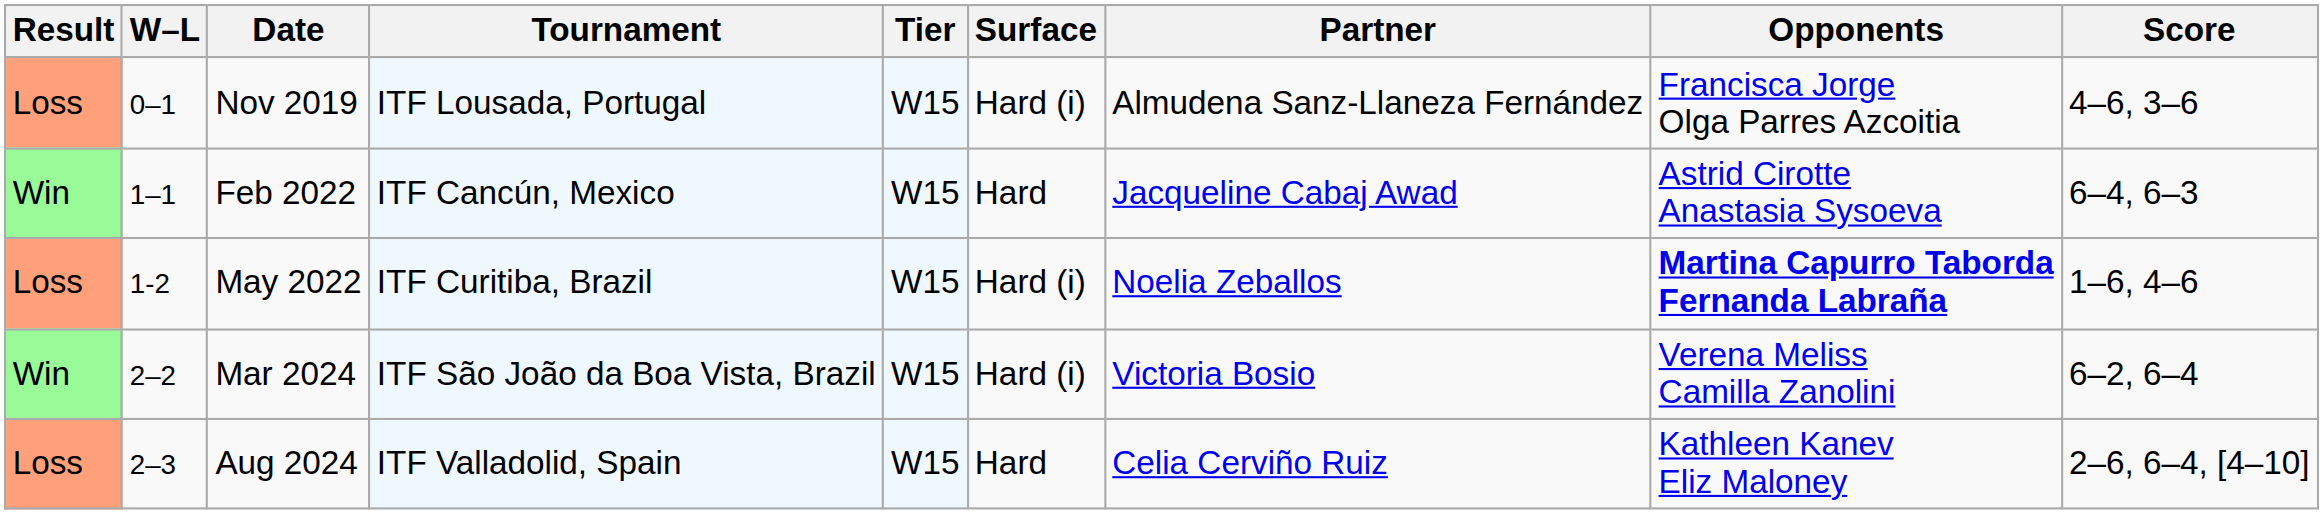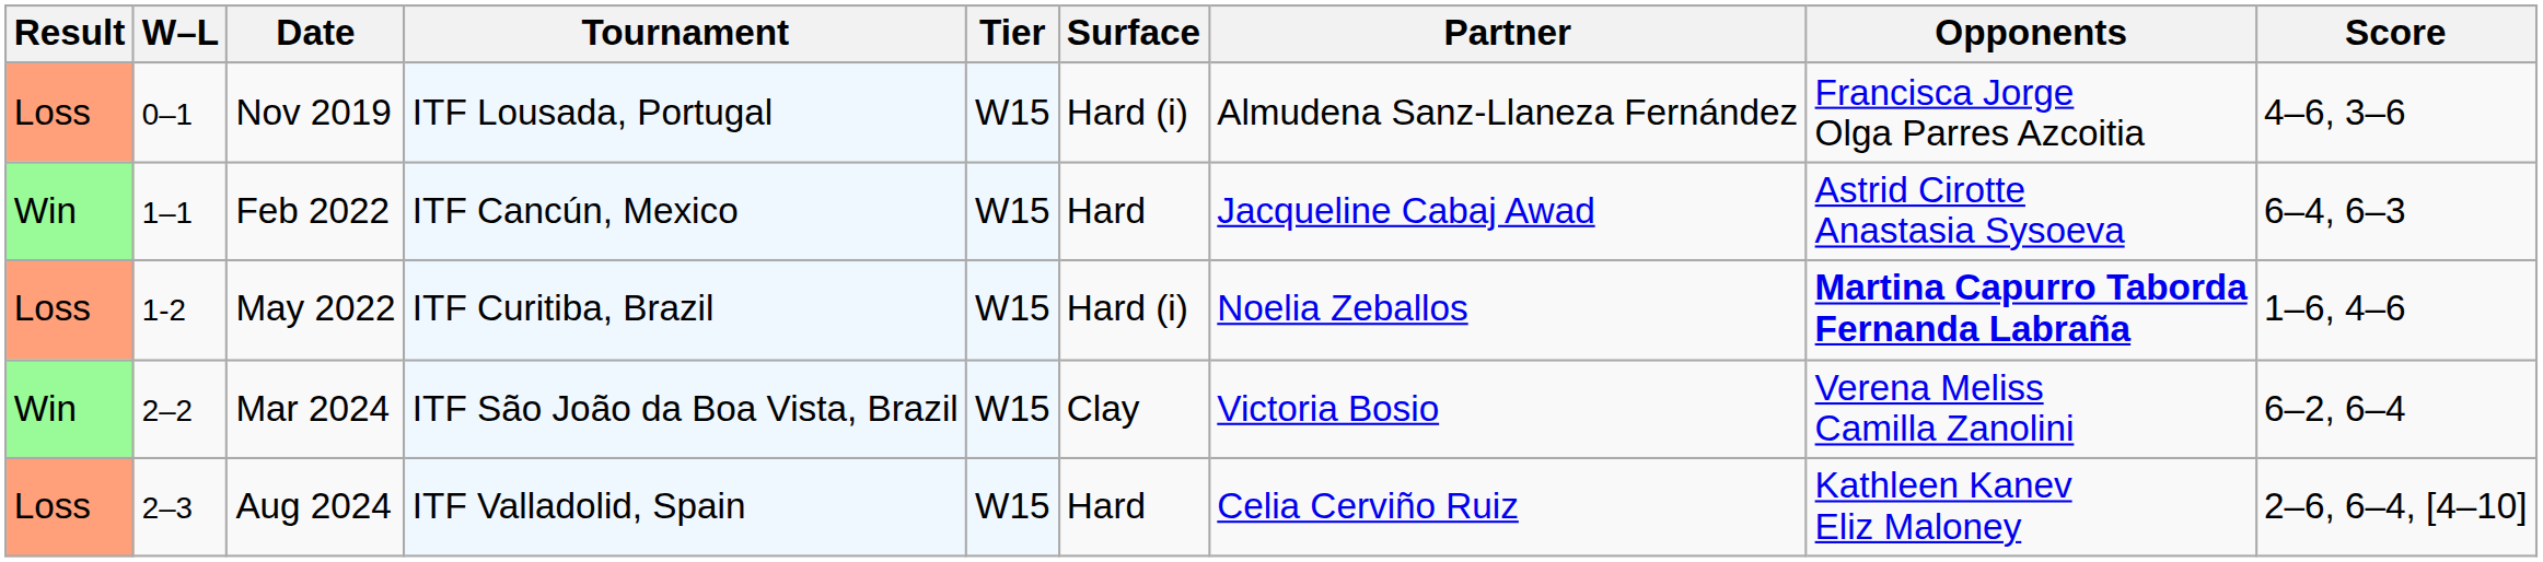Mar 2024 | Surface: Hard (i) -> Clay
